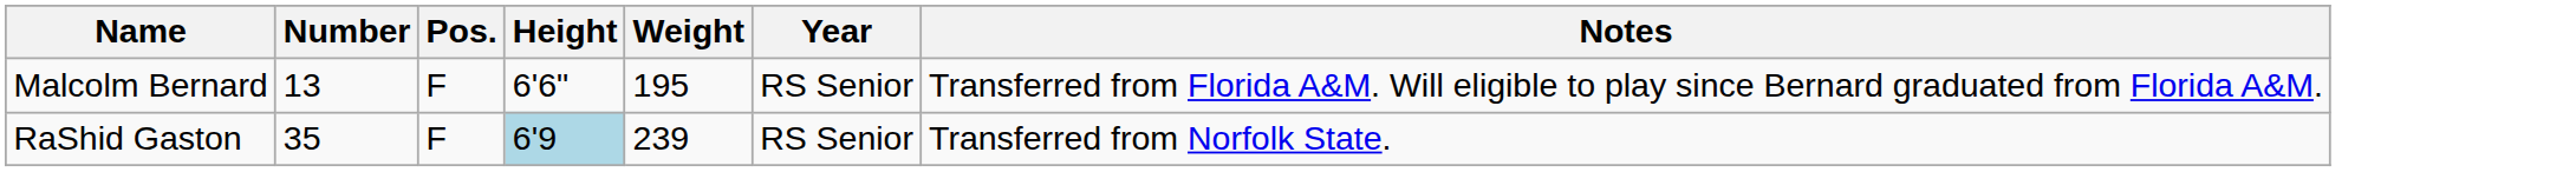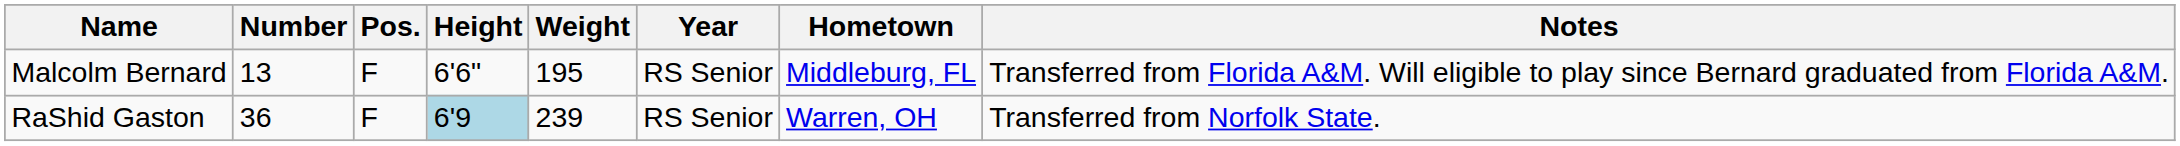+ column: Hometown | Middleburg, FL | Warren, OH
RaShid Gaston | Number: 35 -> 36
